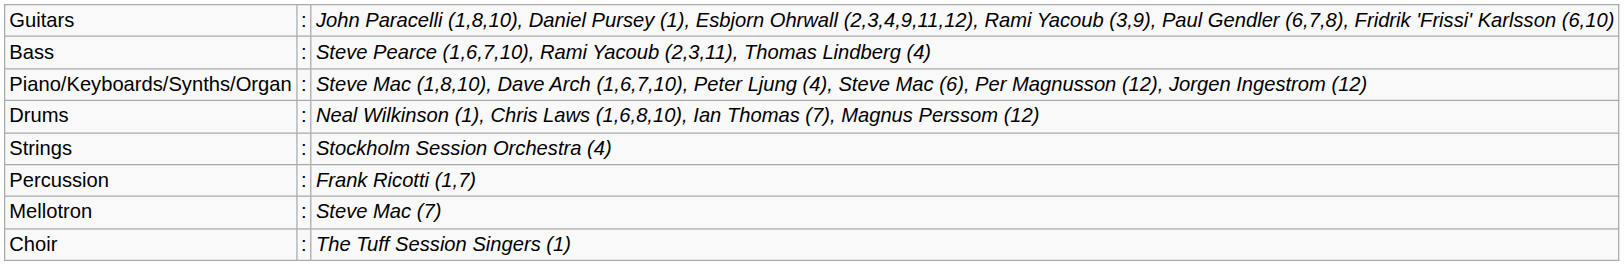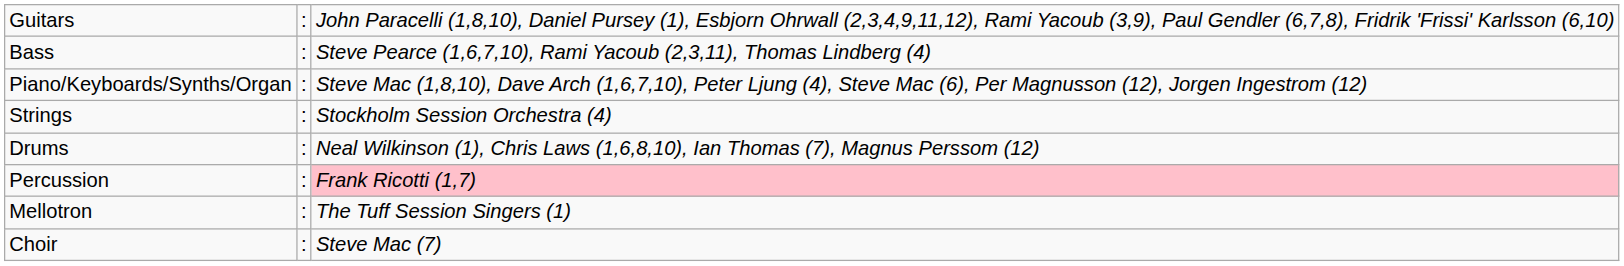rows swapped: Drums <-> Strings
Percussion | column 3: no background -> pink background
Mellotron | column 3: Steve Mac (7) -> The Tuff Session Singers (1)
Choir | column 3: The Tuff Session Singers (1) -> Steve Mac (7)
